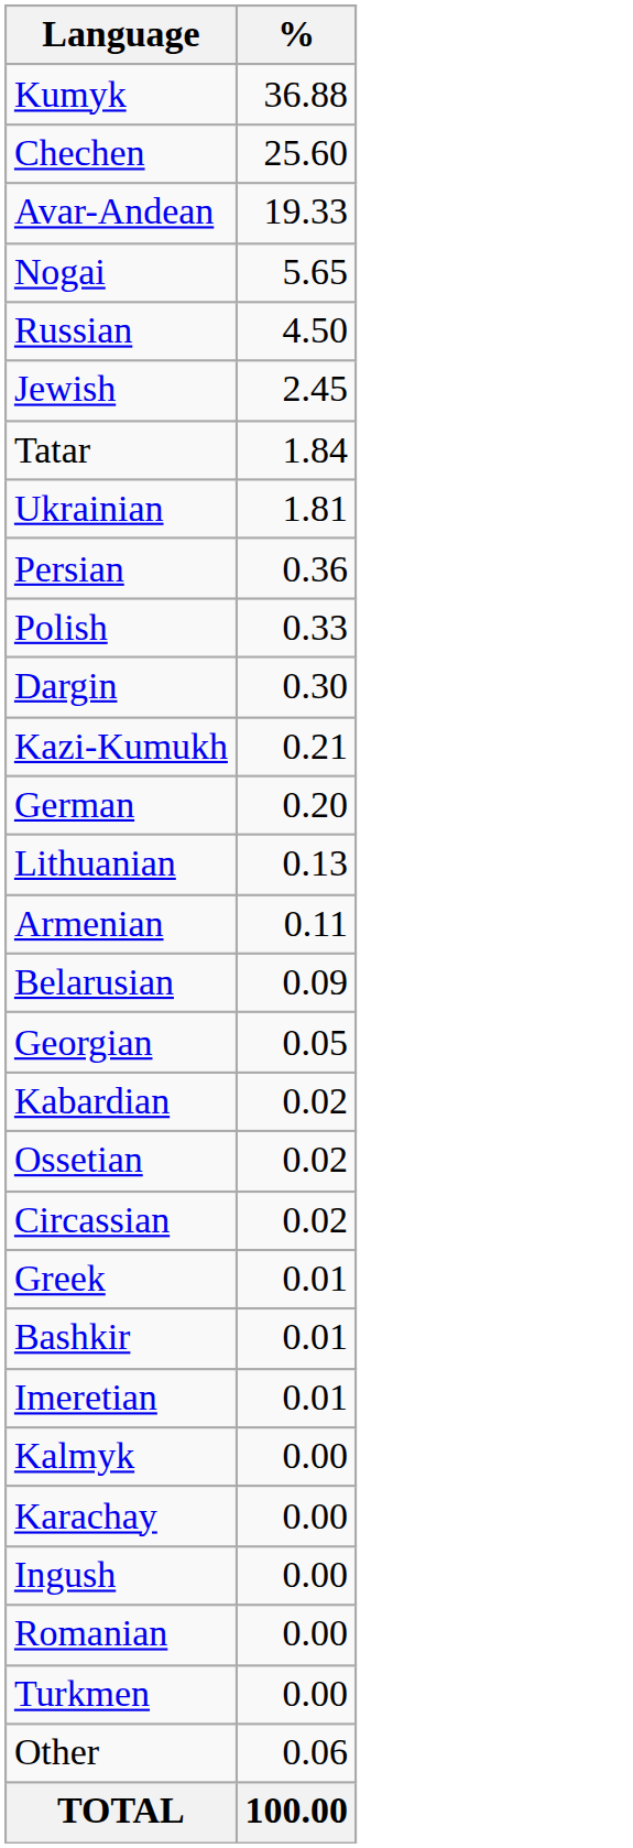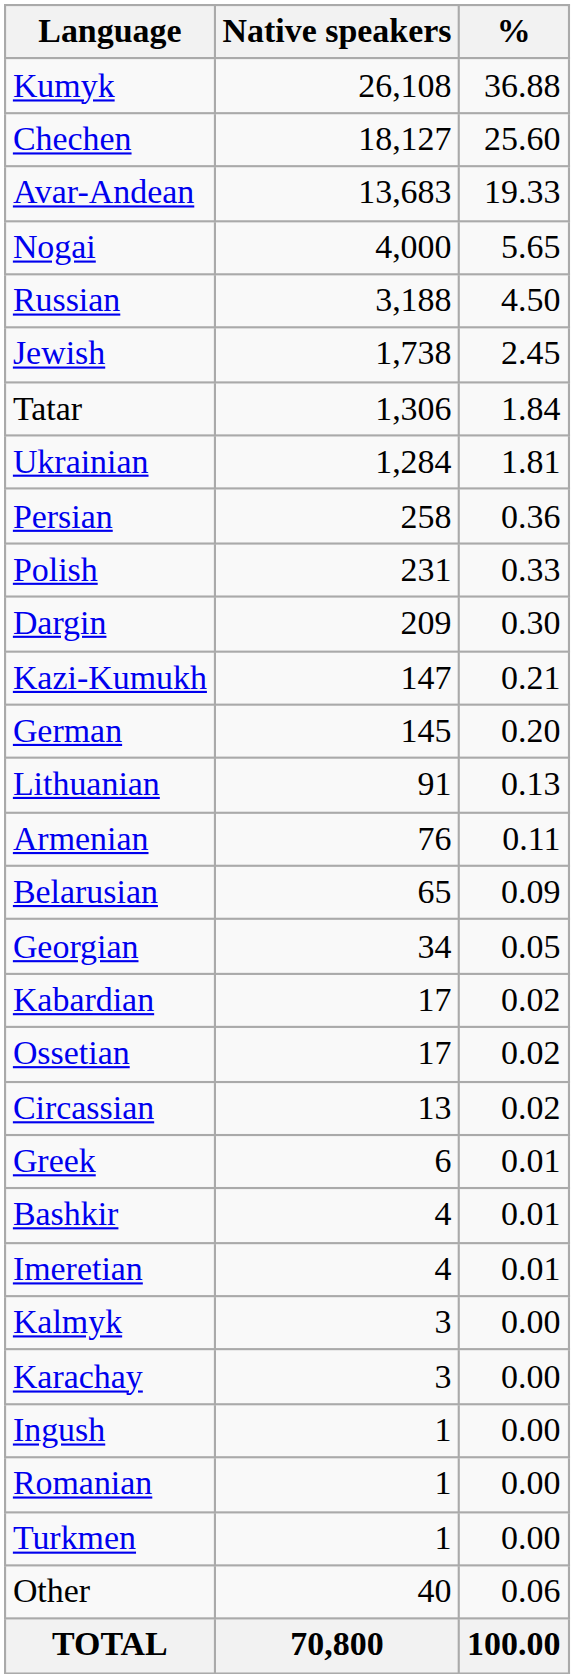+ column: Native speakers | 26,108 | 18,127 | 13,683 | 4,000 | 3,188 | 1,738 | 1,306 | 1,284 | 258 | 231 | 209 | 147 | 145 | 91 | 76 | 65 | 34 | 17 | 17 | 13 | 6 | 4 | 4 | 3 | 3 | 1 | 1 | 1 | 40 | 70,800
